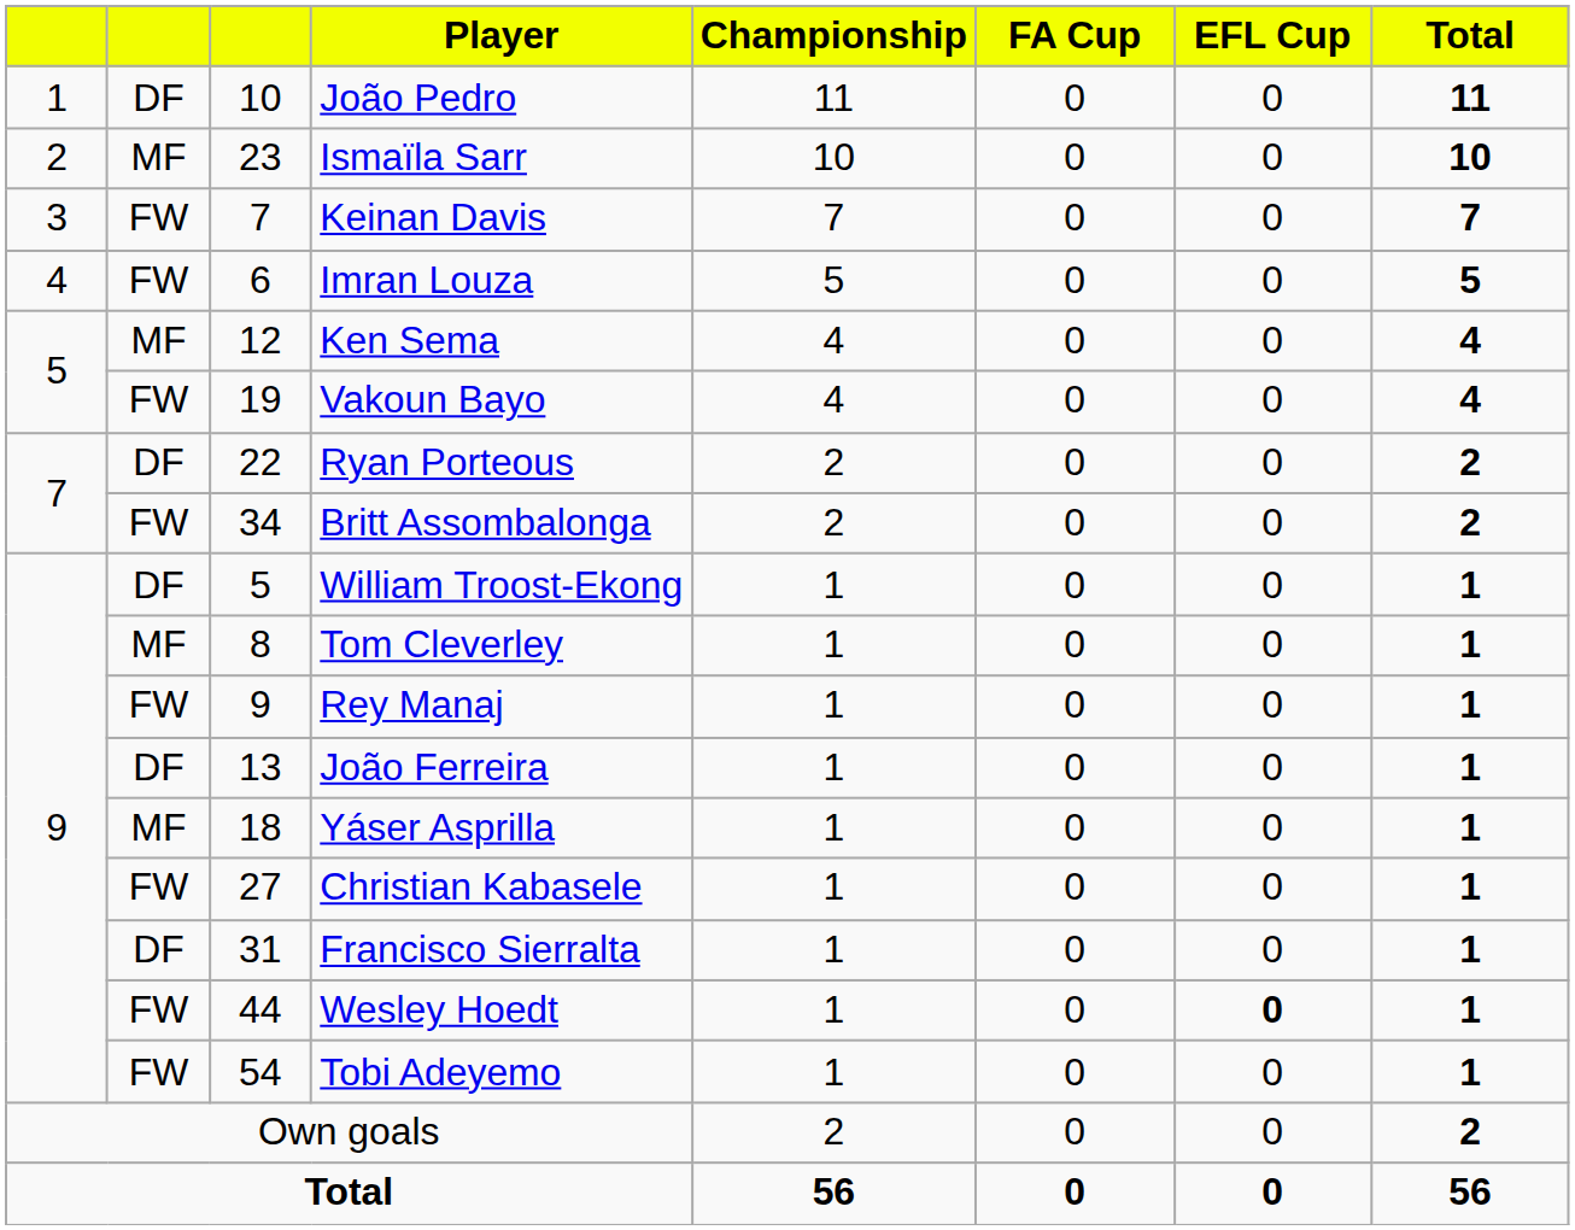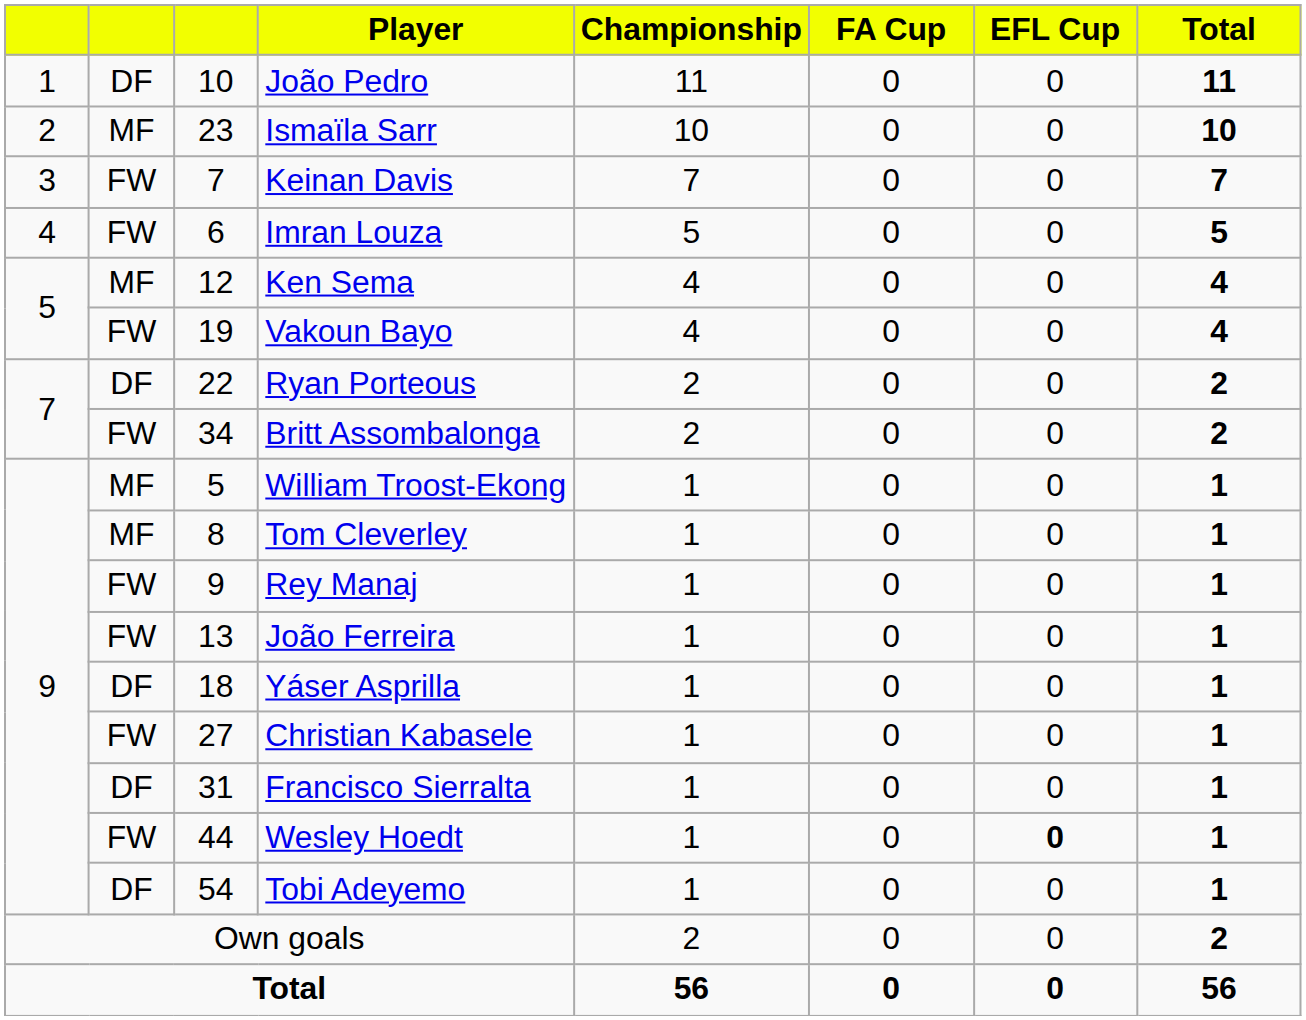William Troost-Ekong | column 2: DF -> MF
João Ferreira | column 2: DF -> FW
Yáser Asprilla | column 2: MF -> DF
Tobi Adeyemo | column 2: FW -> DF
